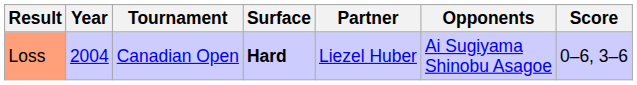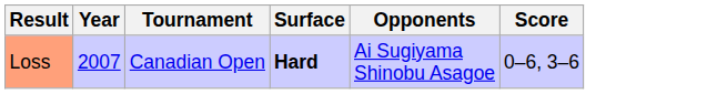- column: Partner | Liezel Huber
Loss | Year: 2004 -> 2007
